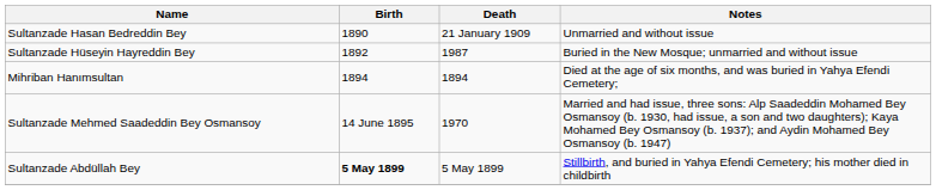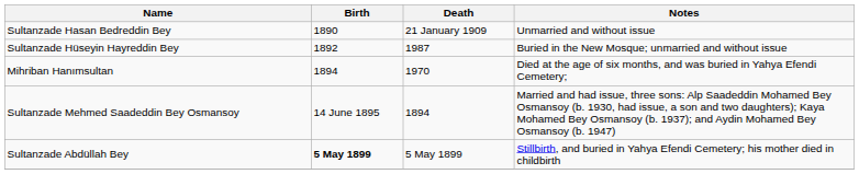Mihriban Hanımsultan | Death: 1894 -> 1970
Sultanzade Mehmed Saadeddin Bey Osmansoy | Death: 1970 -> 1894
